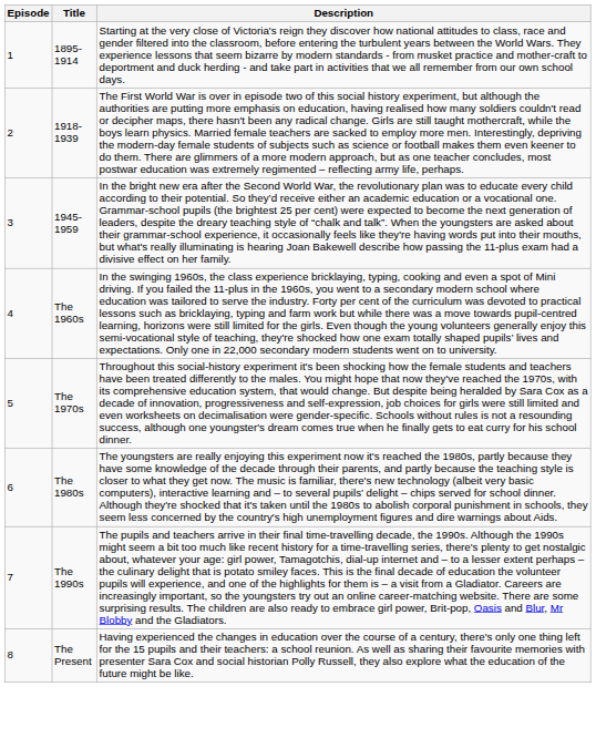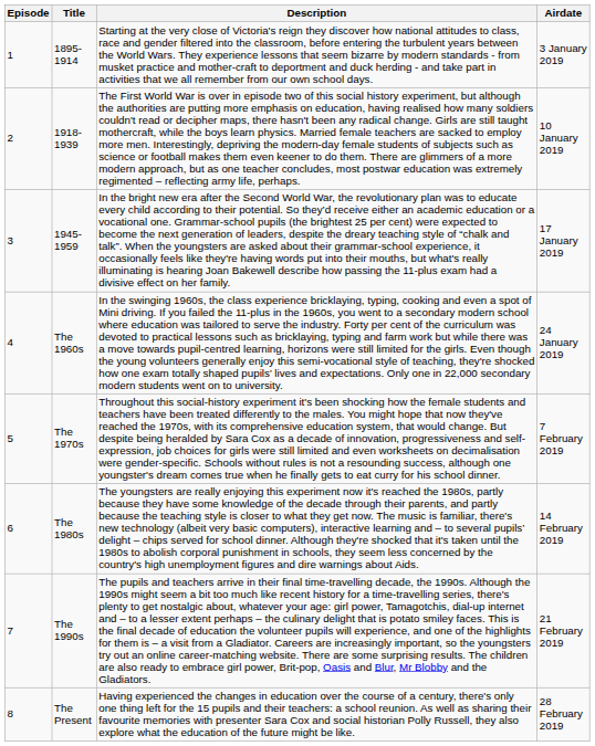+ column: Airdate | 3 January 2019 | 10 January 2019 | 17 January 2019 | 24 January 2019 | 7 February 2019 | 14 February 2019 | 21 February 2019 | 28 February 2019
